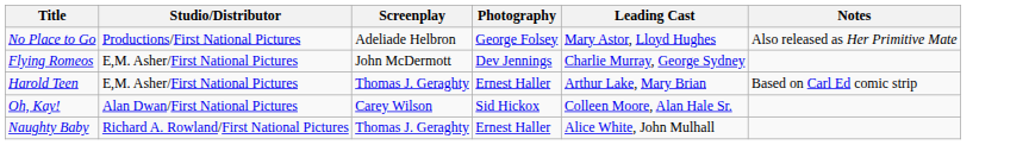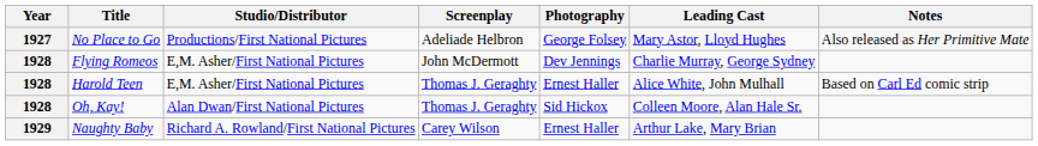+ column: Year | 1927 | 1928 | 1928 | 1928 | 1929
Harold Teen | Leading Cast: Arthur Lake, Mary Brian -> Alice White, John Mulhall
Oh, Kay! | Screenplay: Carey Wilson -> Thomas J. Geraghty
Naughty Baby | Screenplay: Thomas J. Geraghty -> Carey Wilson
Naughty Baby | Leading Cast: Alice White, John Mulhall -> Arthur Lake, Mary Brian
